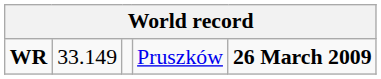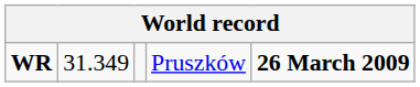WR | column 2: 33.149 -> 31.349
